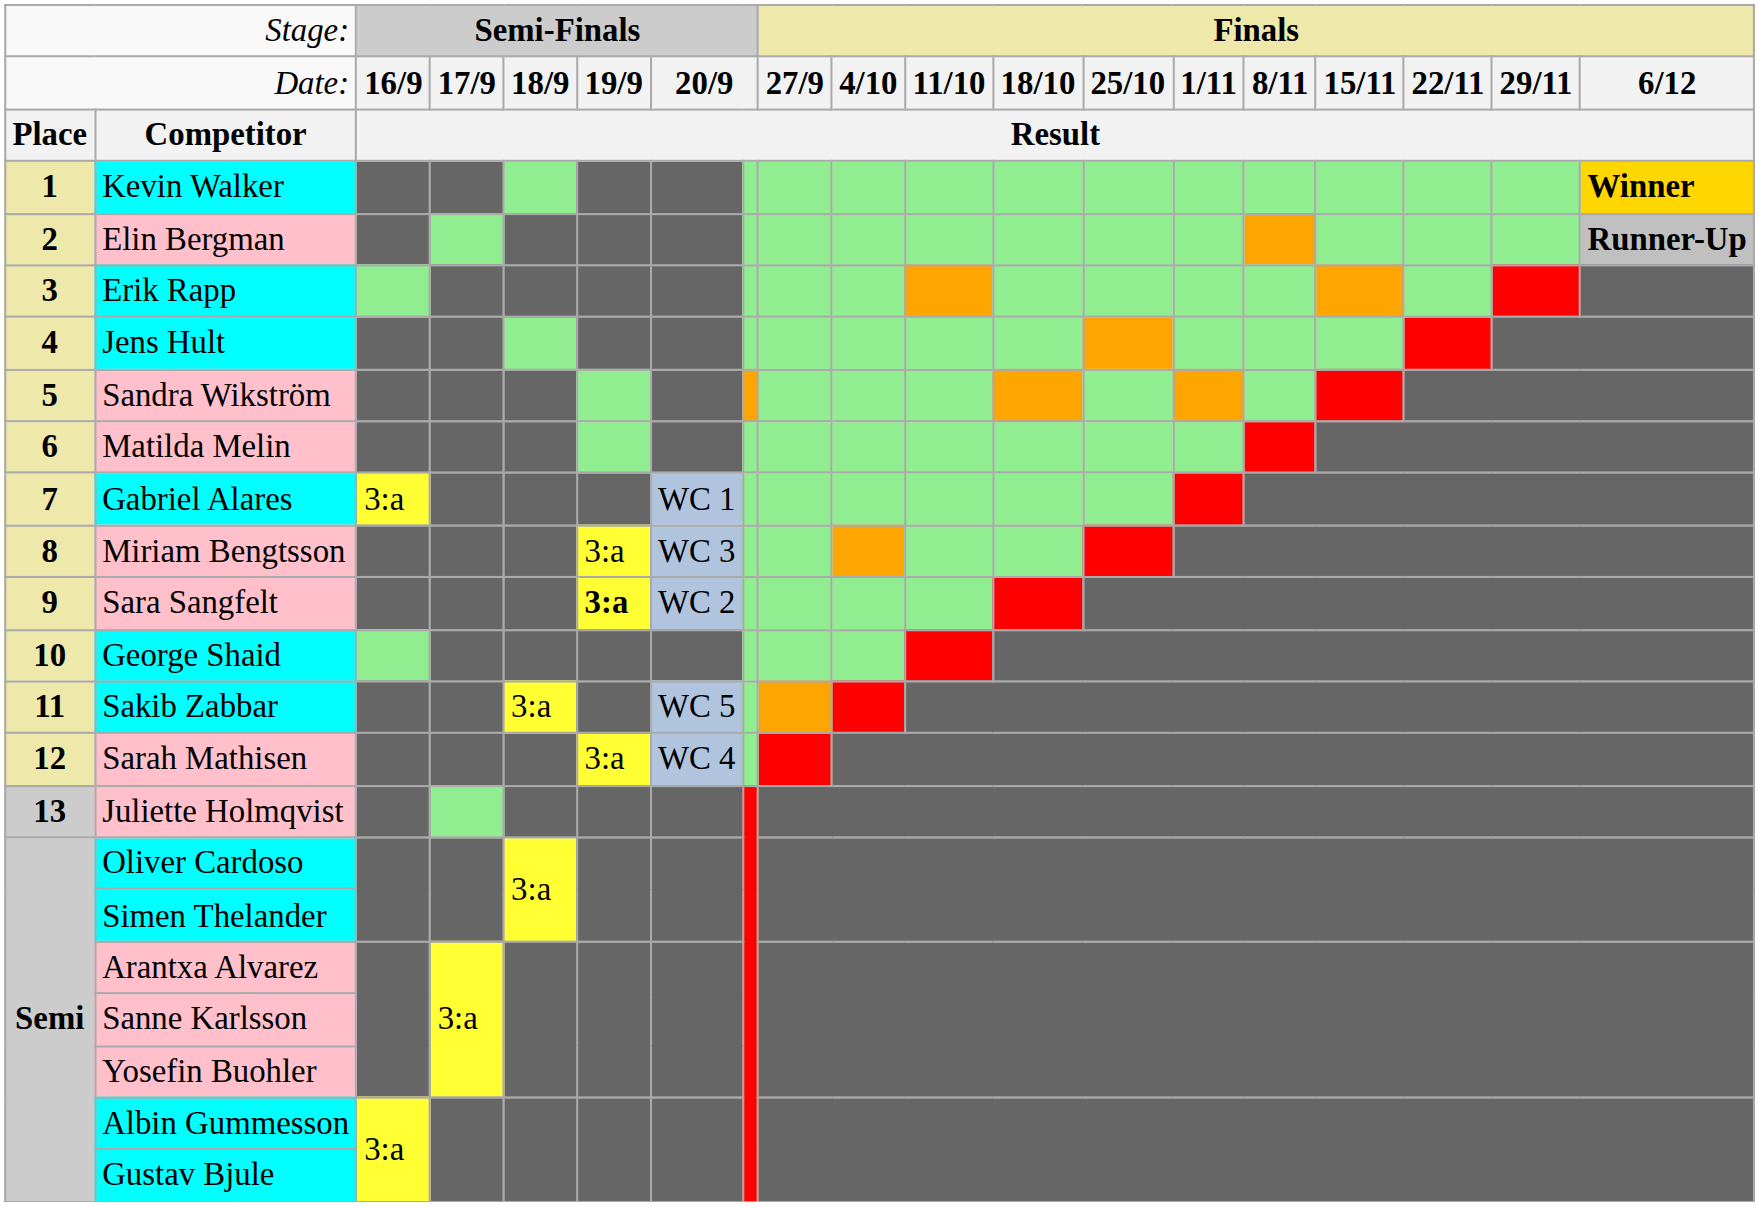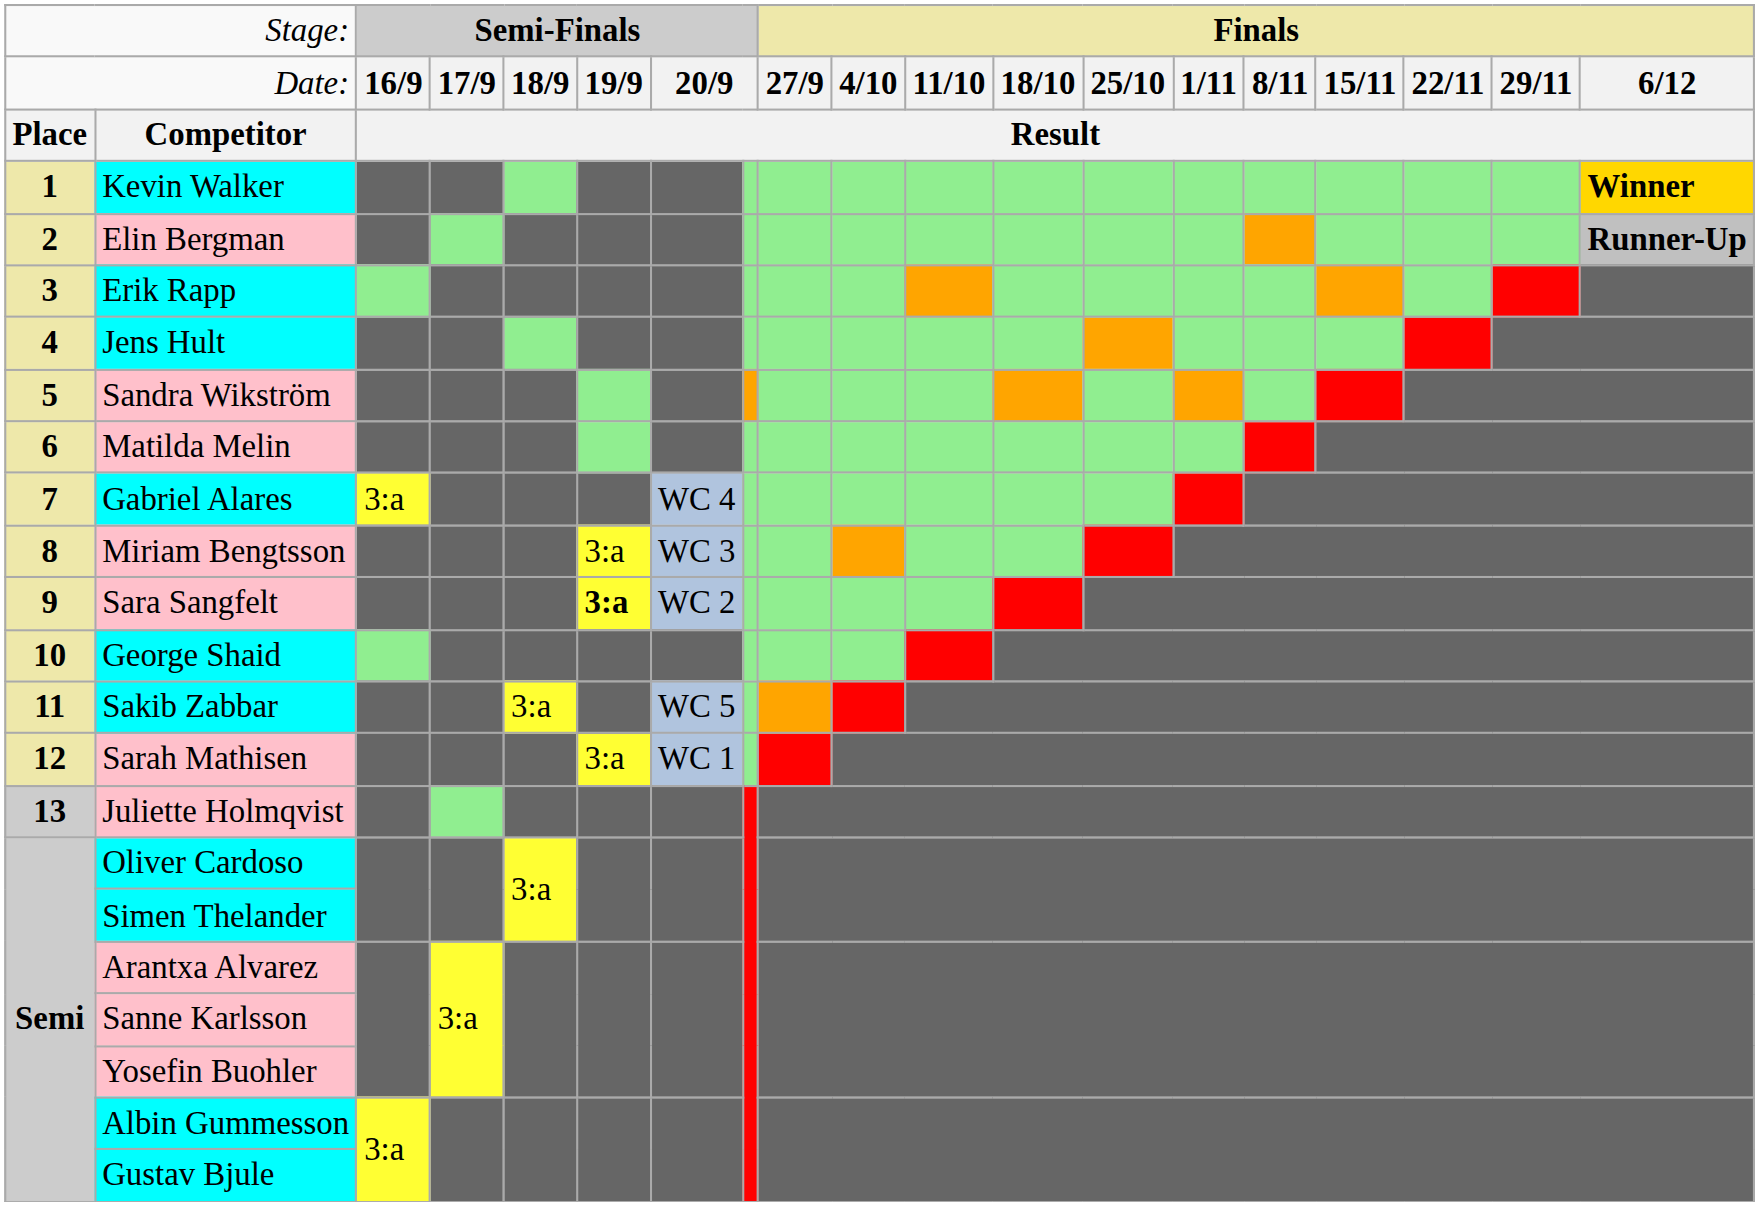Gabriel Alares | column 7: WC 1 -> WC 4
Sarah Mathisen | column 7: WC 4 -> WC 1
